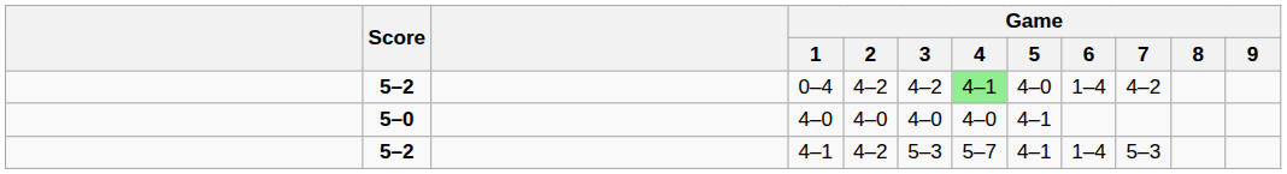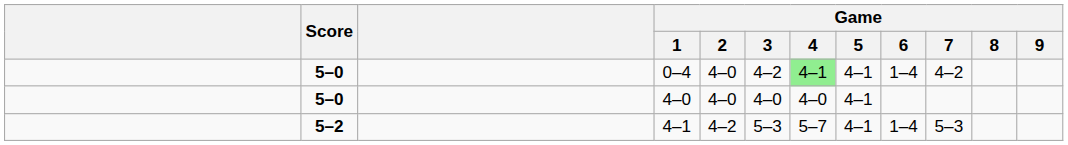0–4 | Score: 5–2 -> 5–0
0–4 | Game / 2: 4–2 -> 4–0
0–4 | Game / 5: 4–0 -> 4–1
